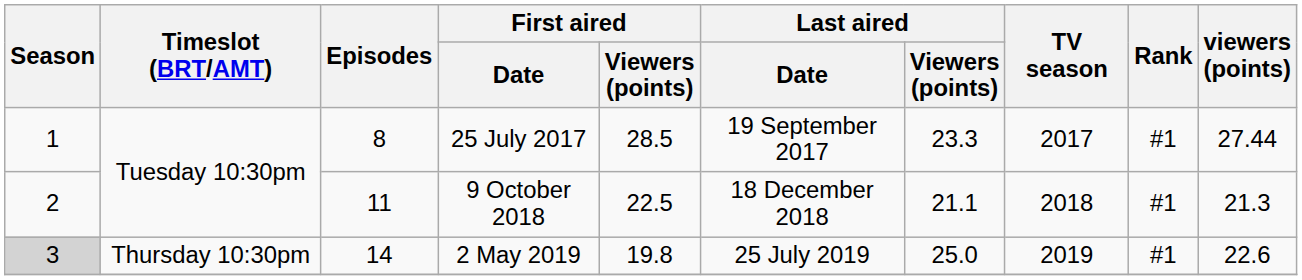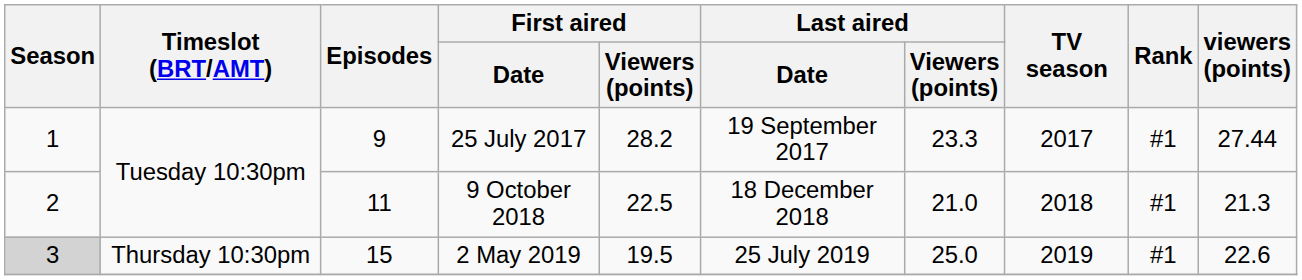25 July 2017 | Episodes: 8 -> 9
25 July 2017 | First aired / Viewers (points): 28.5 -> 28.2
9 October 2018 | Last aired / Viewers (points): 21.1 -> 21.0
2 May 2019 | Episodes: 14 -> 15
2 May 2019 | First aired / Viewers (points): 19.8 -> 19.5
